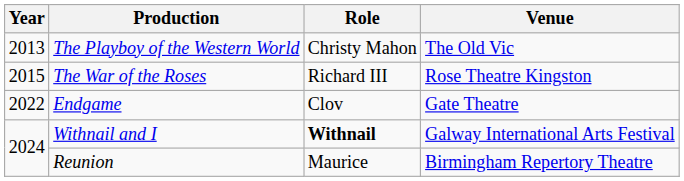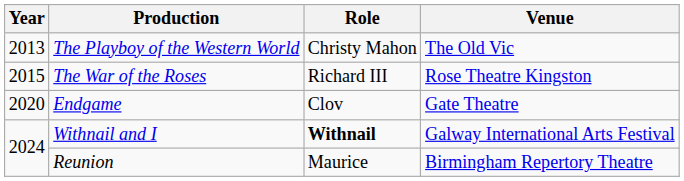Endgame | Year: 2022 -> 2020
